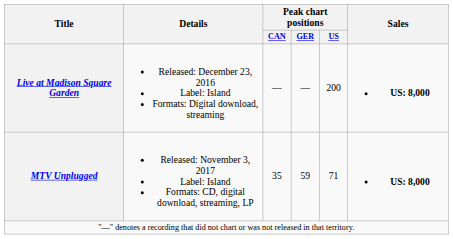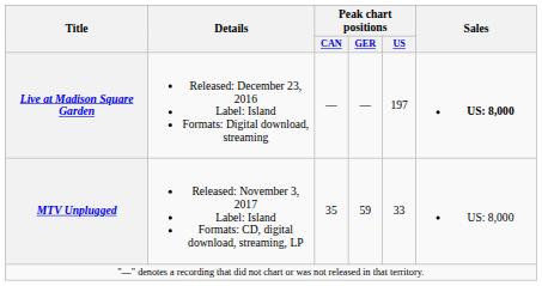Live at Madison Square Garden | Peak chart positions / US: 200 -> 197
MTV Unplugged | Peak chart positions / US: 71 -> 33
MTV Unplugged | Sales: bold -> normal
